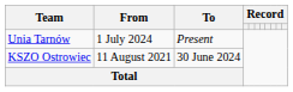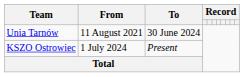Unia Tarnów | From: 1 July 2024 -> 11 August 2021
Unia Tarnów | To: Present -> 30 June 2024
KSZO Ostrowiec | From: 11 August 2021 -> 1 July 2024
KSZO Ostrowiec | To: 30 June 2024 -> Present
